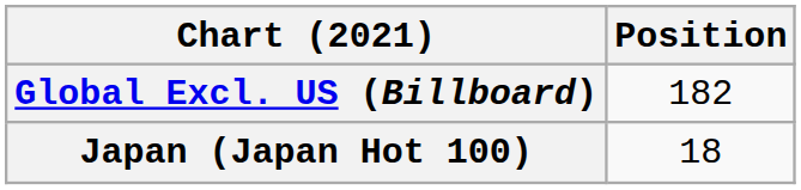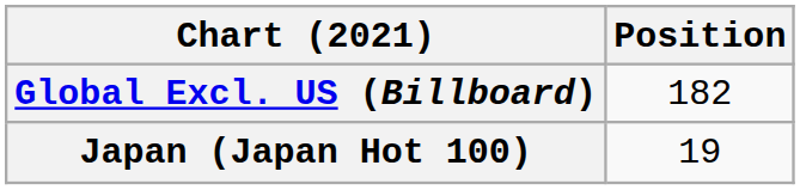Japan (Japan Hot 100) | Position: 18 -> 19
